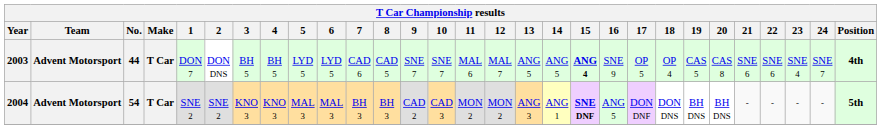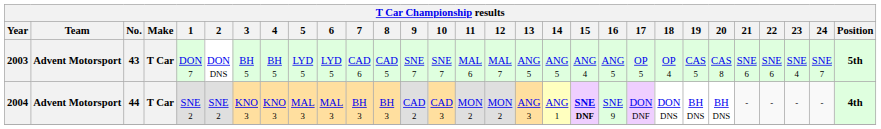2003 | No.: 44 -> 43
2003 | 15: bold -> normal
2003 | 16: SNE 9 -> ANG 5
2003 | Position: 4th -> 5th
2004 | No.: 54 -> 44
2004 | 16: ANG 5 -> SNE 9
2004 | Position: 5th -> 4th
